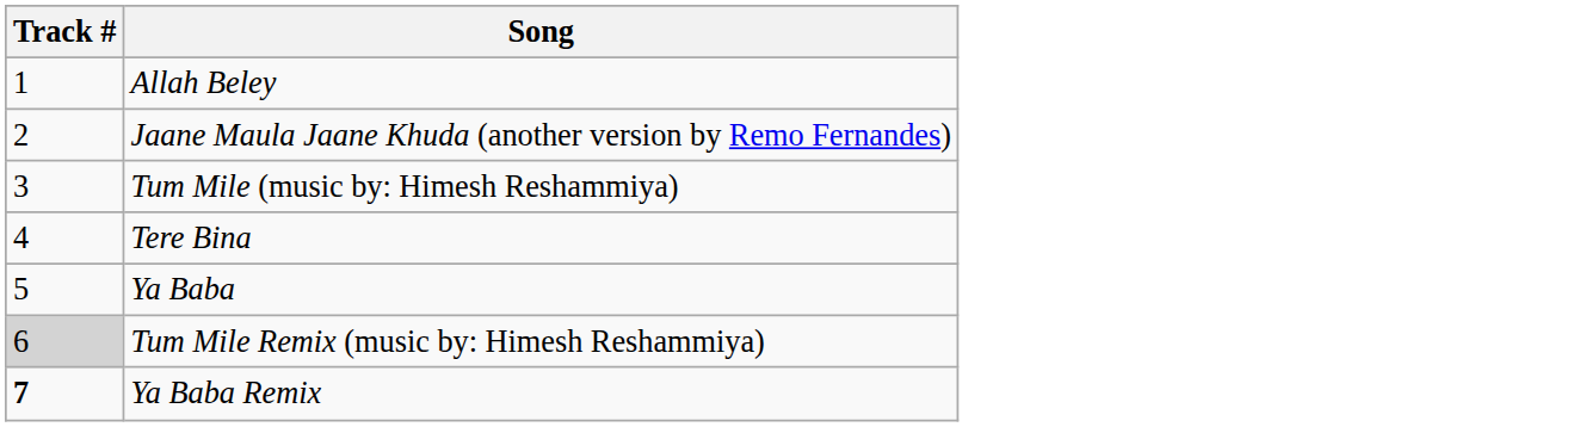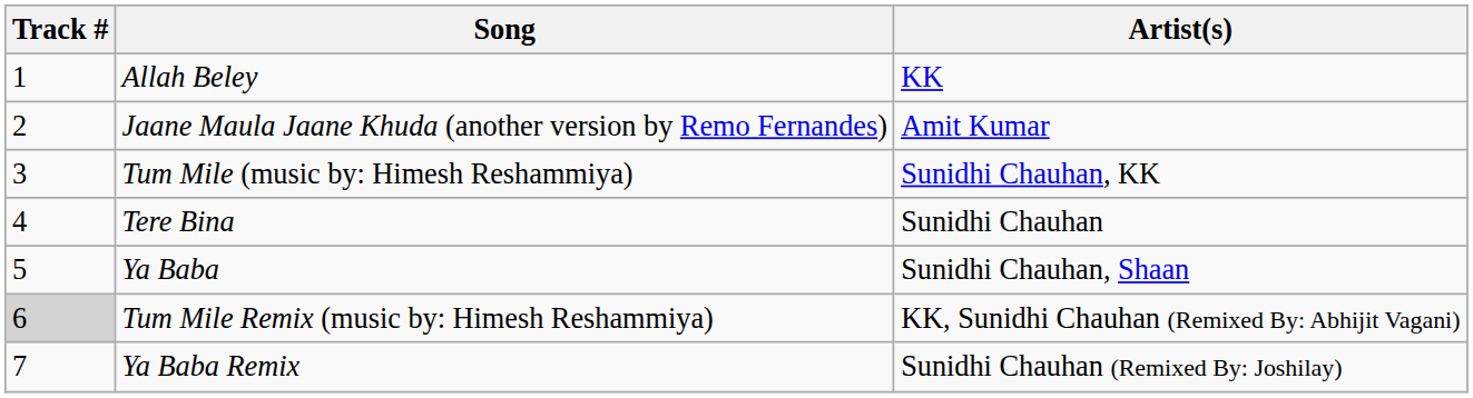+ column: Artist(s) | KK | Amit Kumar | Sunidhi Chauhan, KK | Sunidhi Chauhan | Sunidhi Chauhan, Shaan | KK, Sunidhi Chauhan (Remixed By: Abhijit Vagani) | Sunidhi Chauhan (Remixed By: Joshilay)
Ya Baba Remix | Track #: bold -> normal
